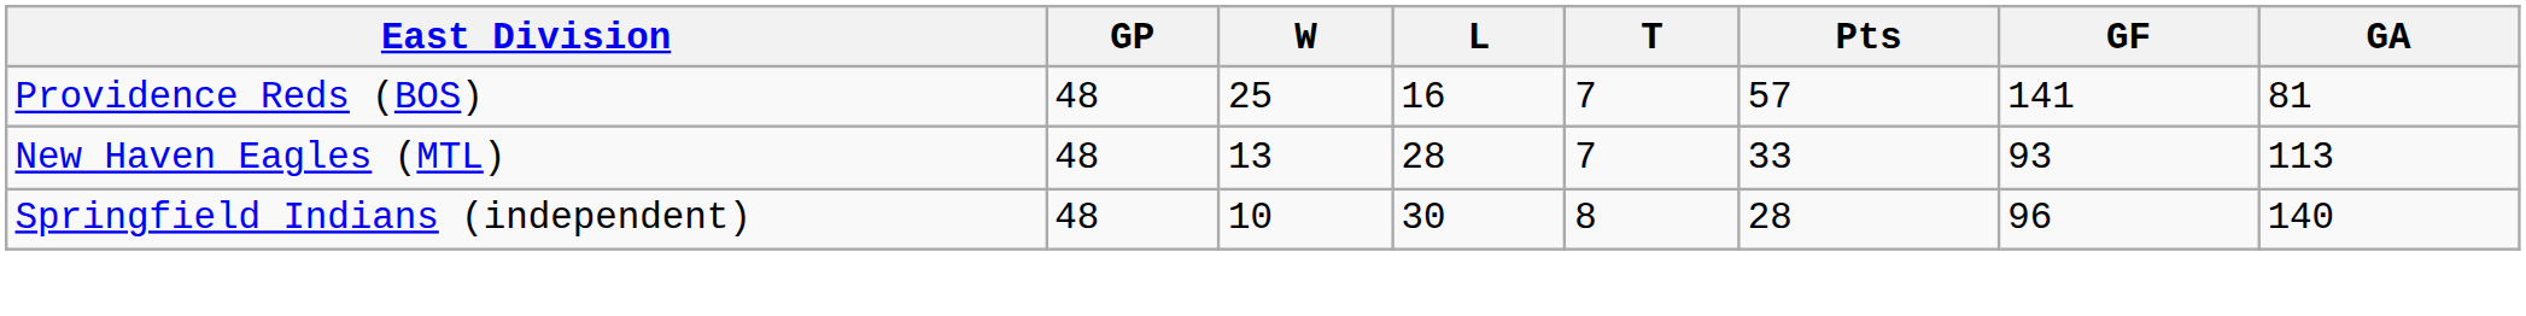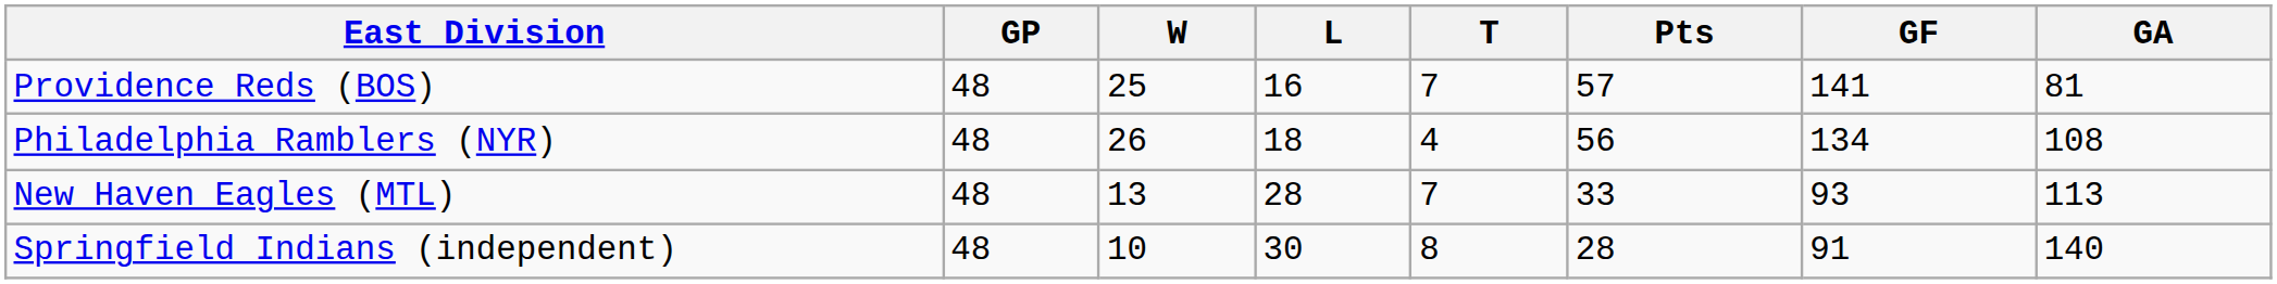+ row: Philadelphia Ramblers (NYR) | 48 | 26 | 18 | 4 | 56 | 134 | 108
Springfield Indians (independent) | GF: 96 -> 91
